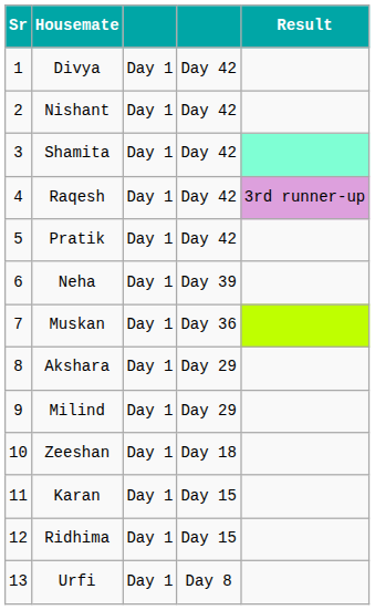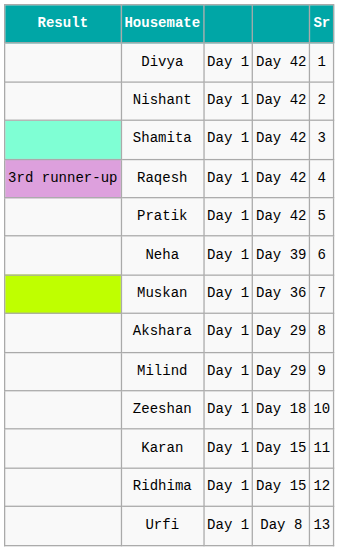columns swapped: Sr <-> Result
